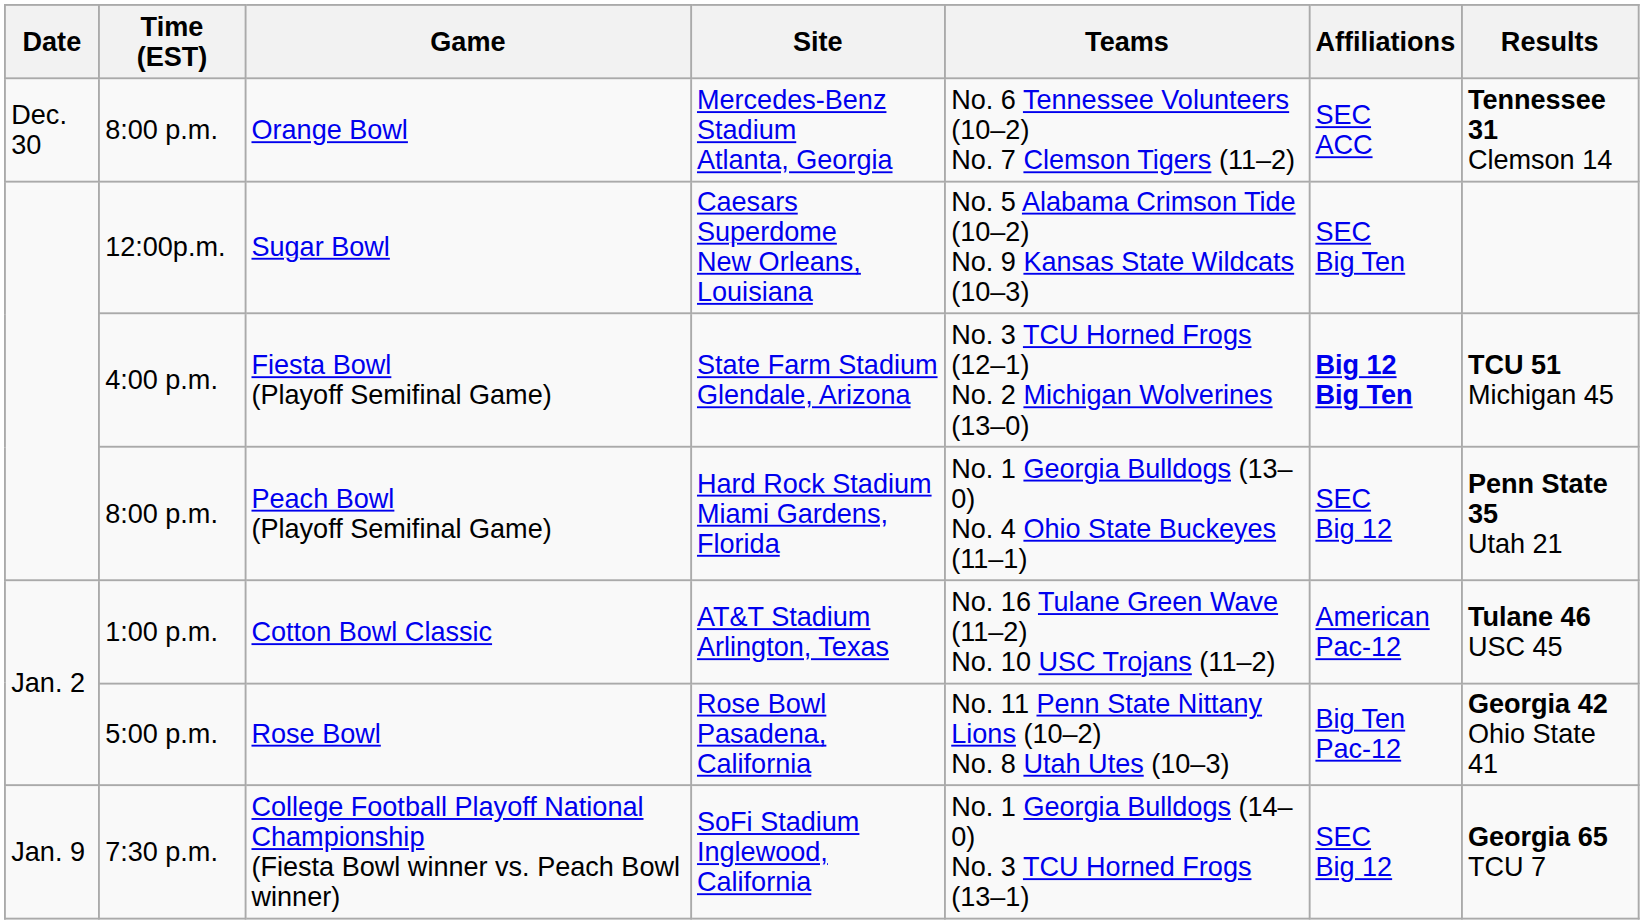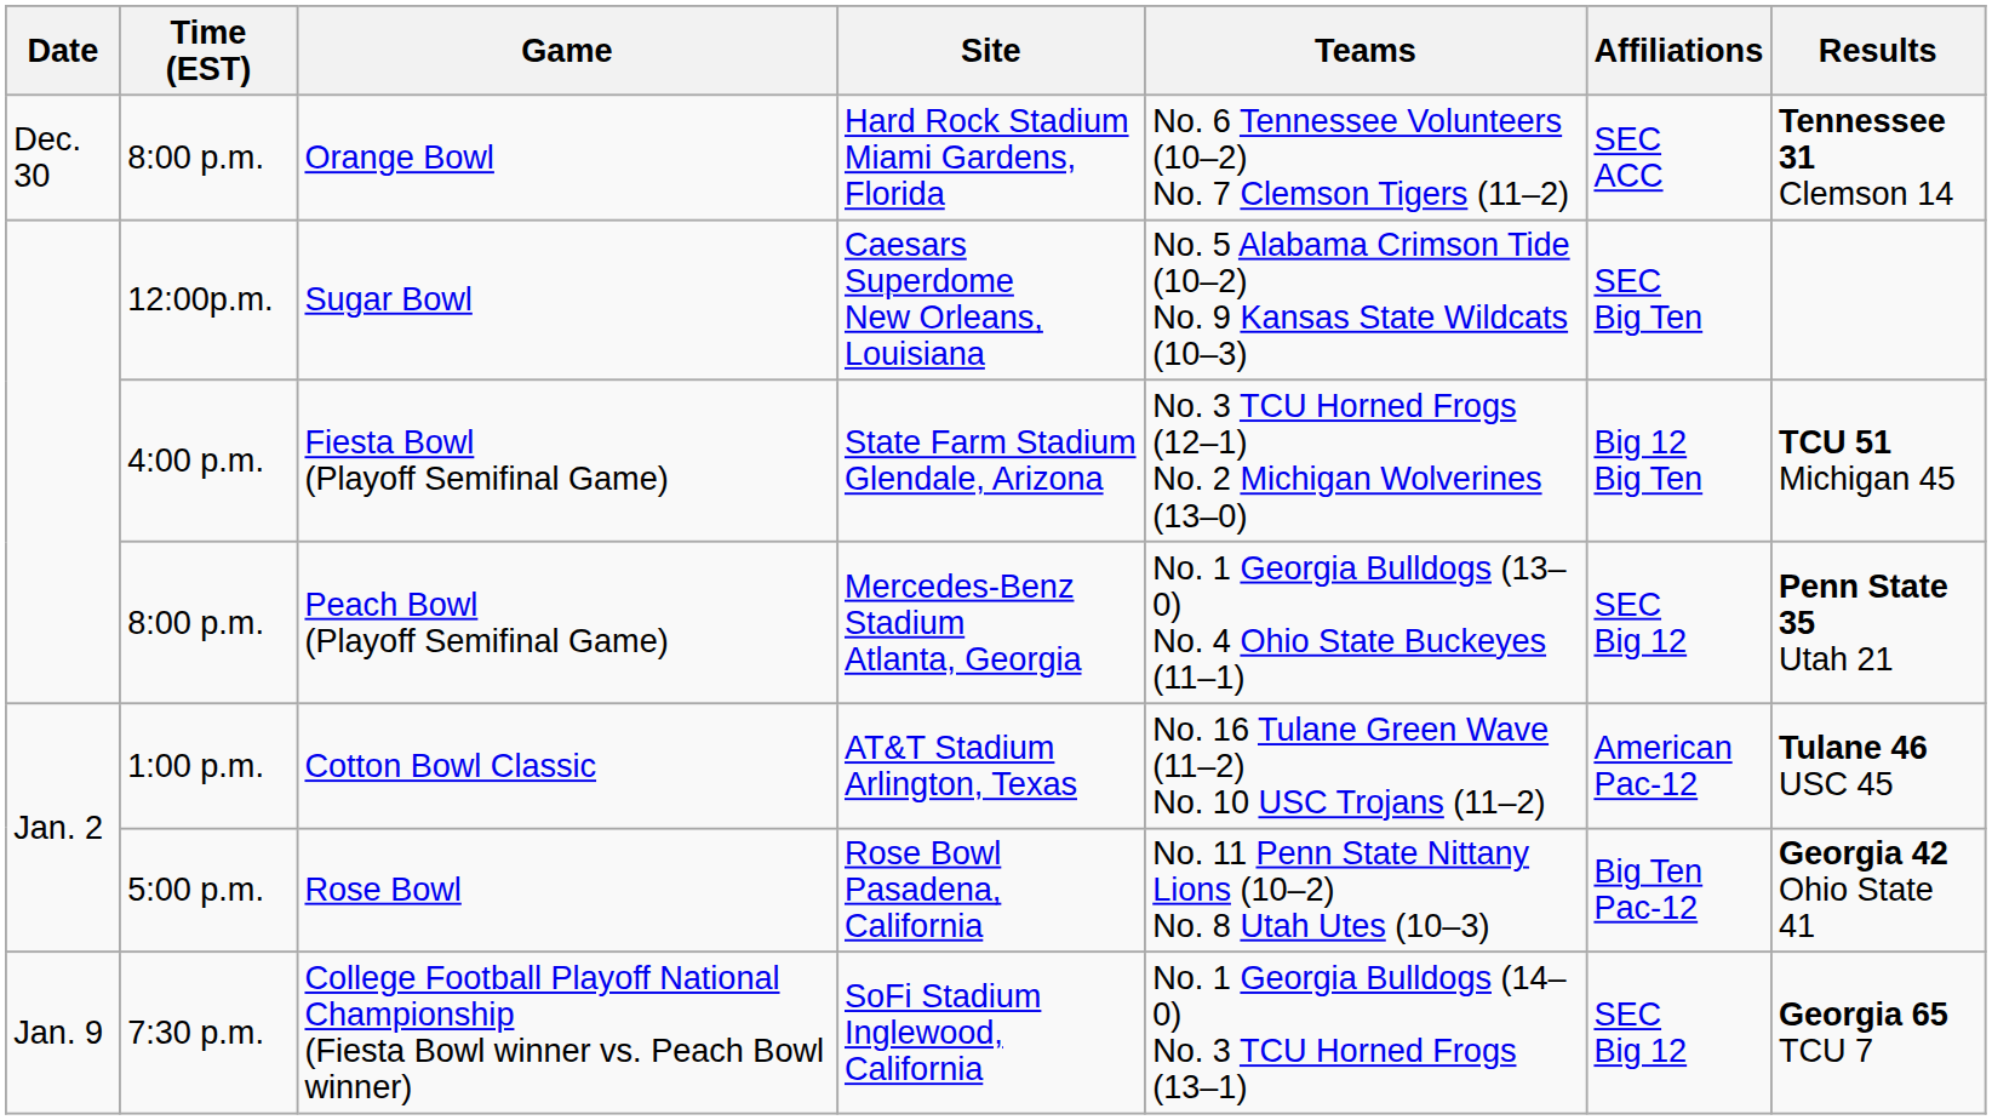Orange Bowl | Site: Mercedes-Benz Stadium Atlanta, Georgia -> Hard Rock Stadium Miami Gardens, Florida
Fiesta Bowl (Playoff Semifinal Game) | Affiliations: bold -> normal
Peach Bowl (Playoff Semifinal Game) | Site: Hard Rock Stadium Miami Gardens, Florida -> Mercedes-Benz Stadium Atlanta, Georgia
